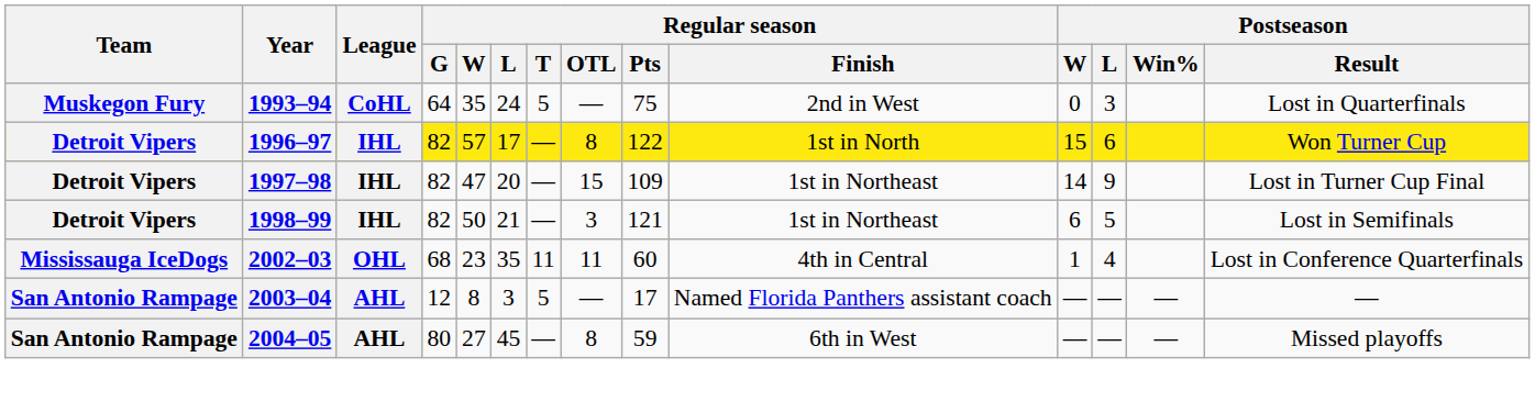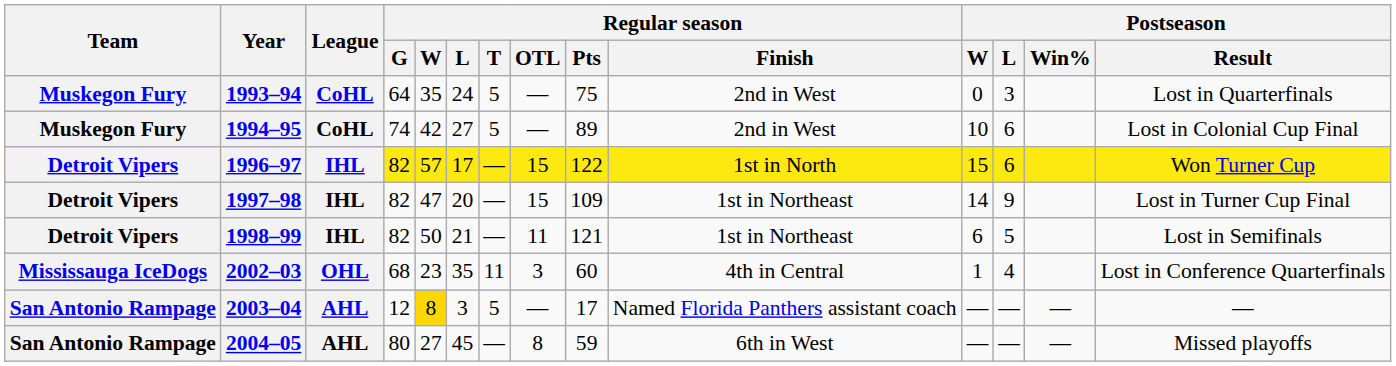+ row: Muskegon Fury | 1994–95 | CoHL | 74 | 42 | 27 | 5 | — | 89 | 2nd in West | 10 | 6 | Lost in Colonial Cup Final
1996–97 | Regular season / OTL: 8 -> 15
1998–99 | Regular season / OTL: 3 -> 11
2002–03 | Regular season / OTL: 11 -> 3
2003–04 | Regular season / W: no background -> gold background
